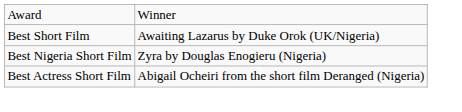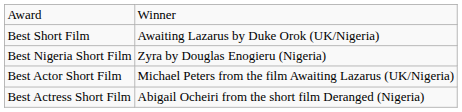+ row: Best Actor Short Film | Michael Peters from the film Awaiting Lazarus (UK/Nigeria)
